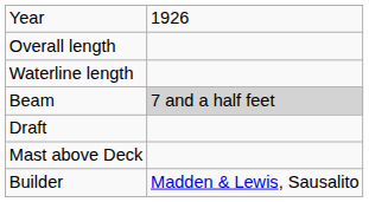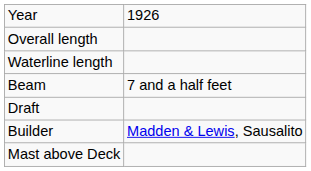Beam | column 2: lightgrey background -> no background
rows swapped: Mast above Deck <-> Builder
